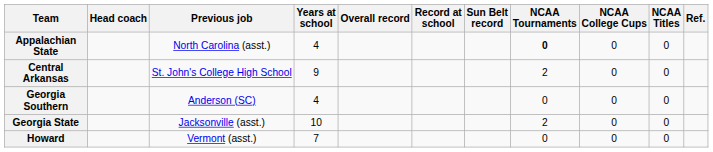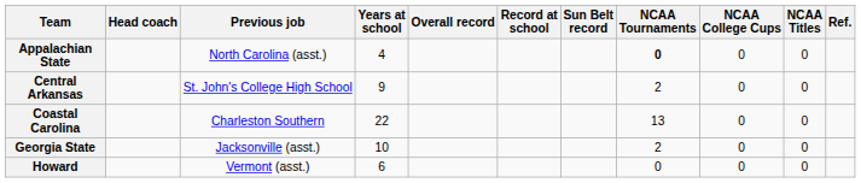+ row: Coastal Carolina | Charleston Southern | 22 | 13 | 0 | 0
- row: Georgia Southern | Anderson (SC) | 4 | 0 | 0 | 0
Howard | Years at school: 7 -> 6
